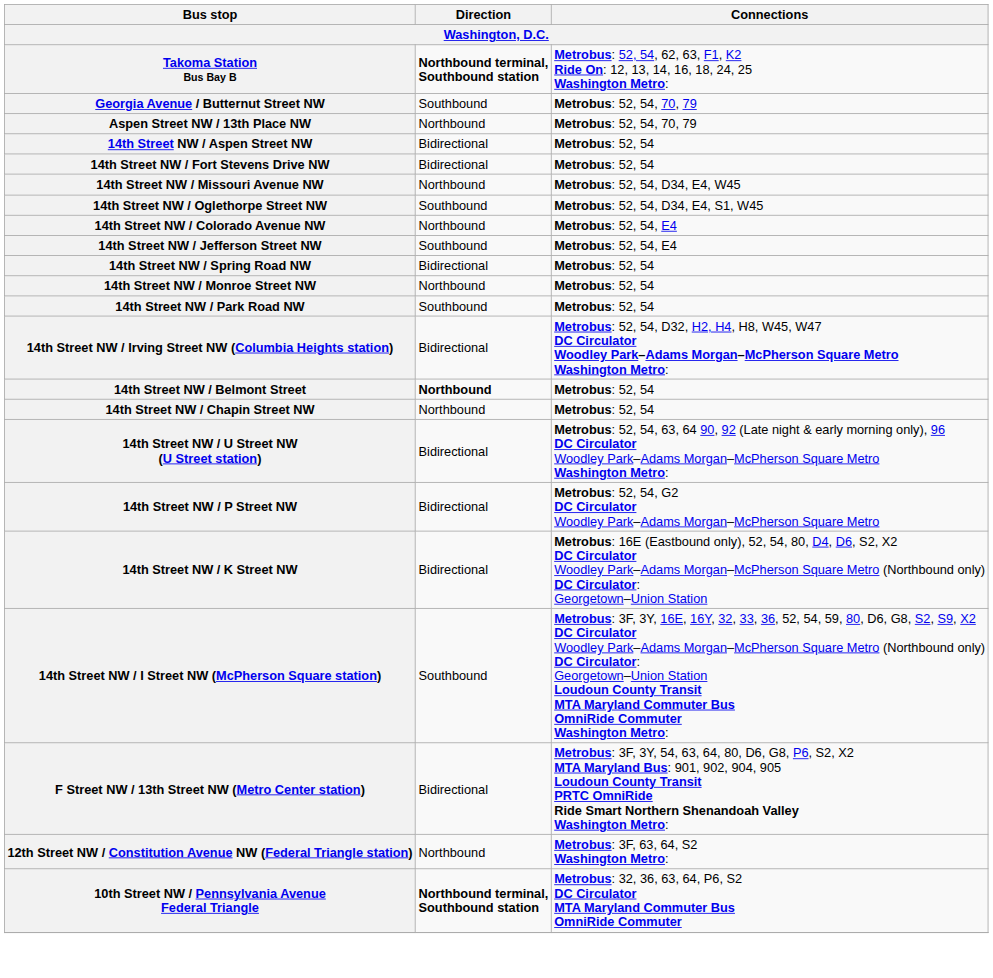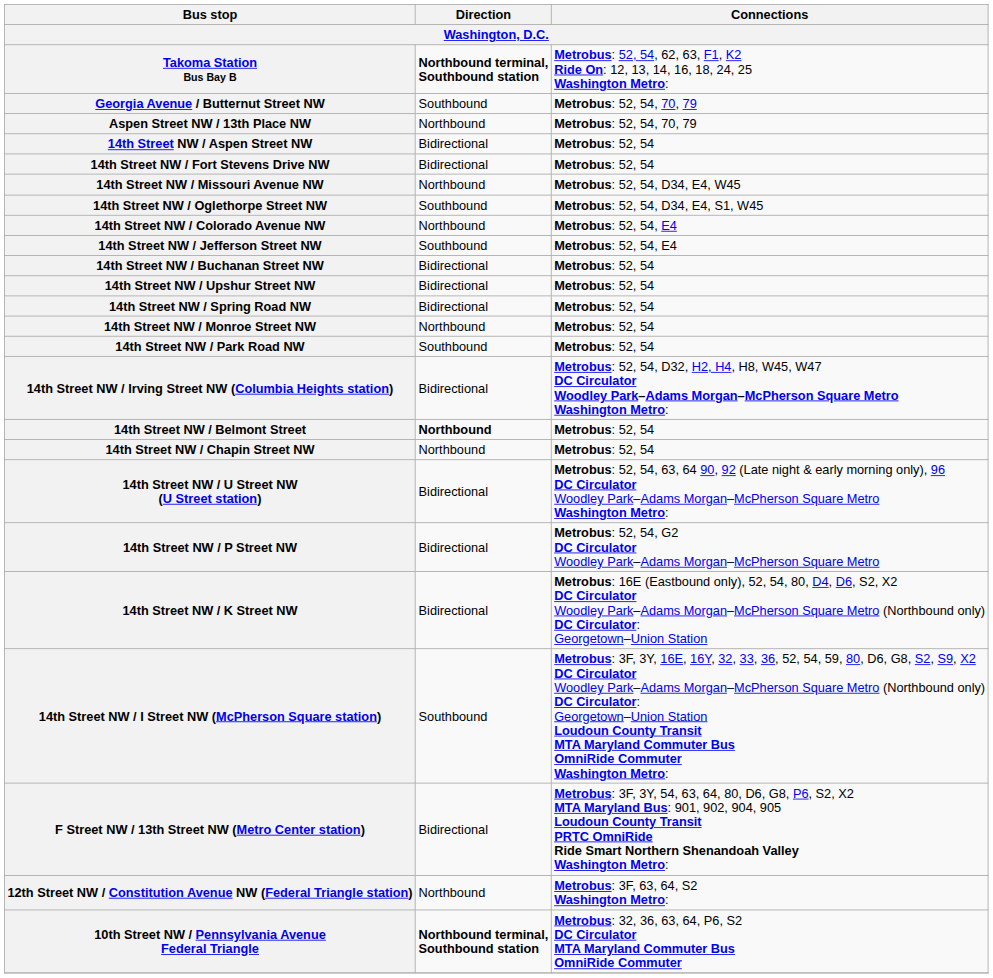+ row: 14th Street NW / Buchanan Street NW | Bidirectional | Metrobus: 52, 54
+ row: 14th Street NW / Upshur Street NW | Bidirectional | Metrobus: 52, 54
